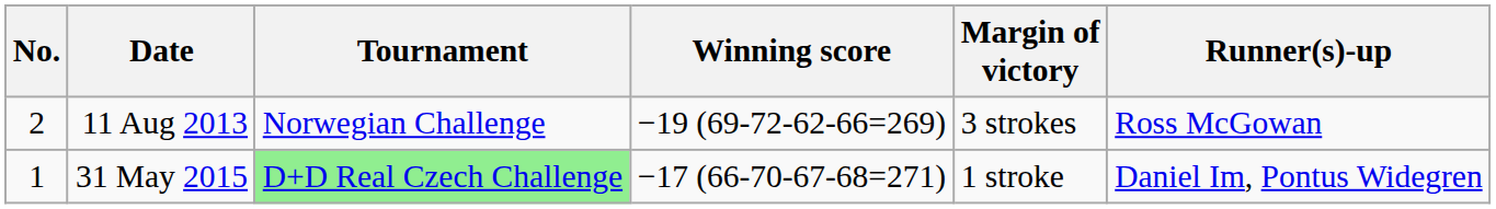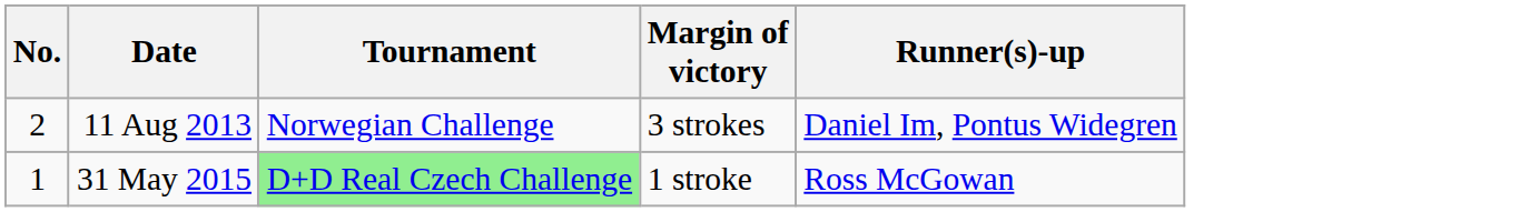- column: Winning score | −19 (69-72-62-66=269) | −17 (66-70-67-68=271)
11 Aug 2013 | Runner(s)-up: Ross McGowan -> Daniel Im, Pontus Widegren
31 May 2015 | Runner(s)-up: Daniel Im, Pontus Widegren -> Ross McGowan
